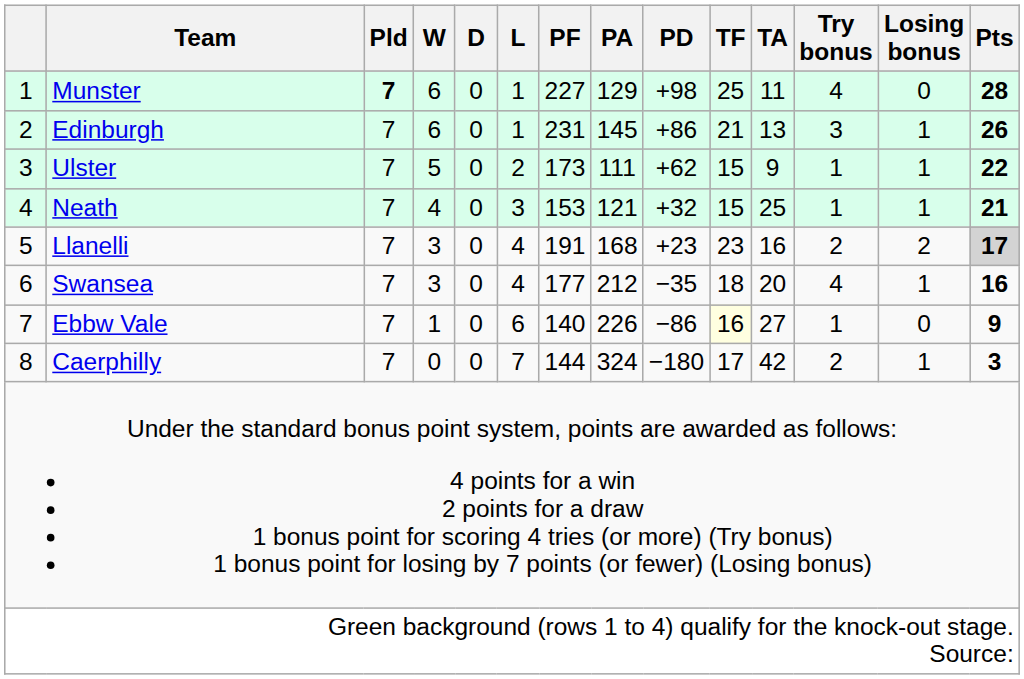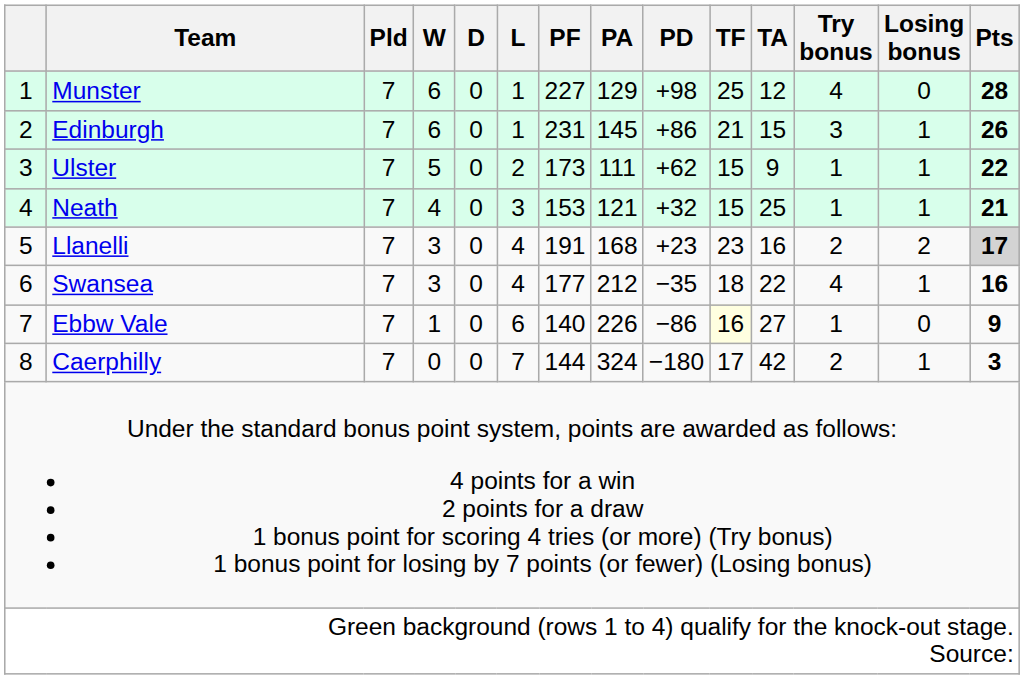Munster | Pld: bold -> normal
Munster | TA: 11 -> 12
Edinburgh | TA: 13 -> 15
Swansea | TA: 20 -> 22
